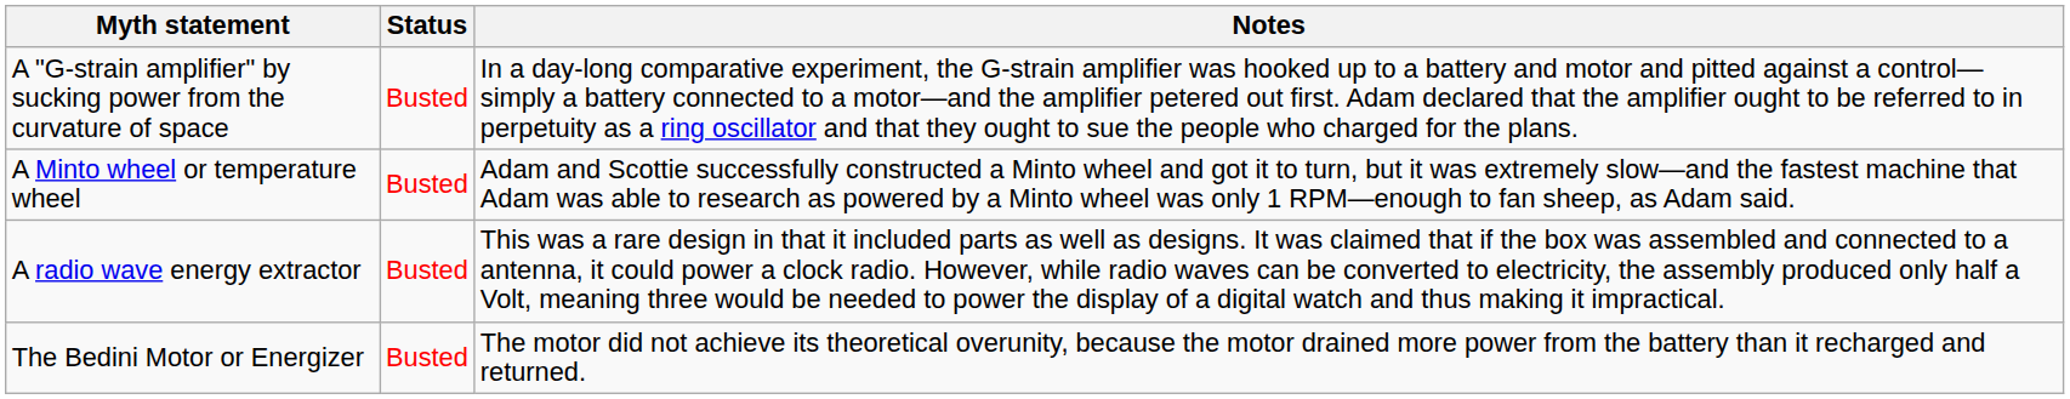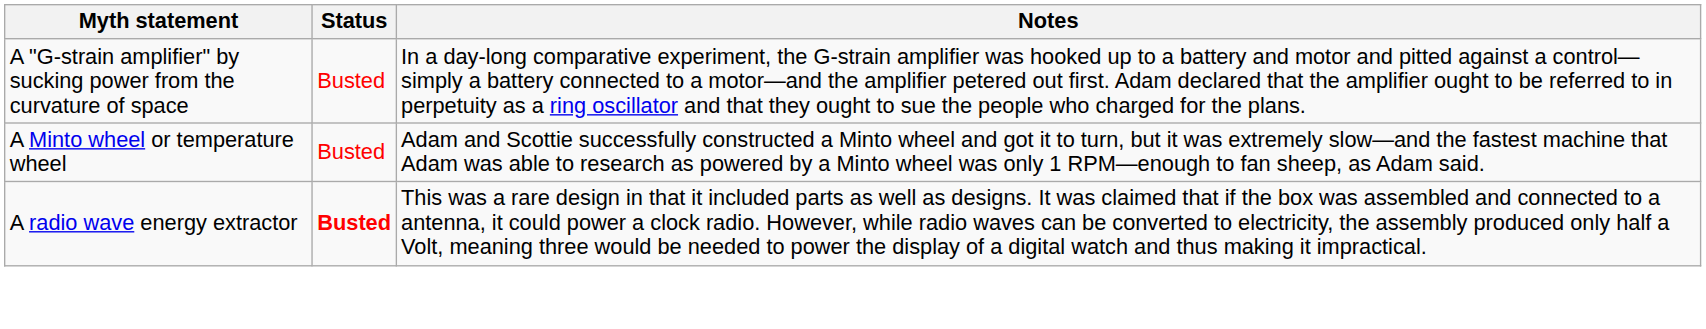A radio wave energy extractor | Status: normal -> bold
- row: The Bedini Motor or Energizer | Busted | The motor did not achieve its theoretical overunity, because the motor drained more power from the battery than it recharged and returned.
